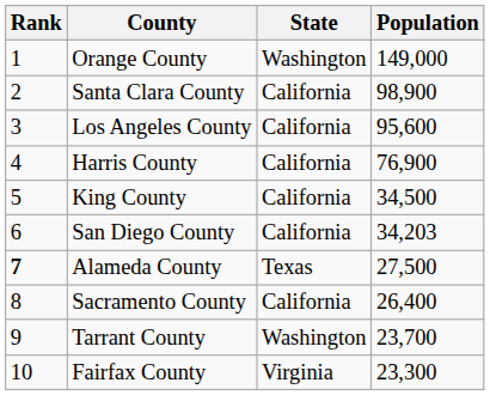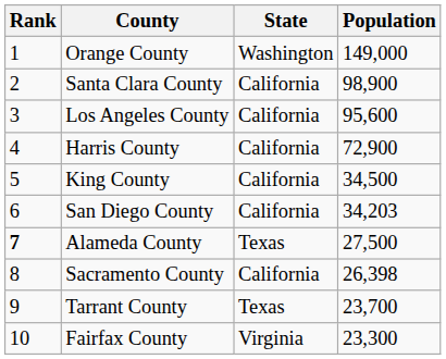Harris County | Population: 76,900 -> 72,900
Sacramento County | Population: 26,400 -> 26,398
Tarrant County | State: Washington -> Texas
